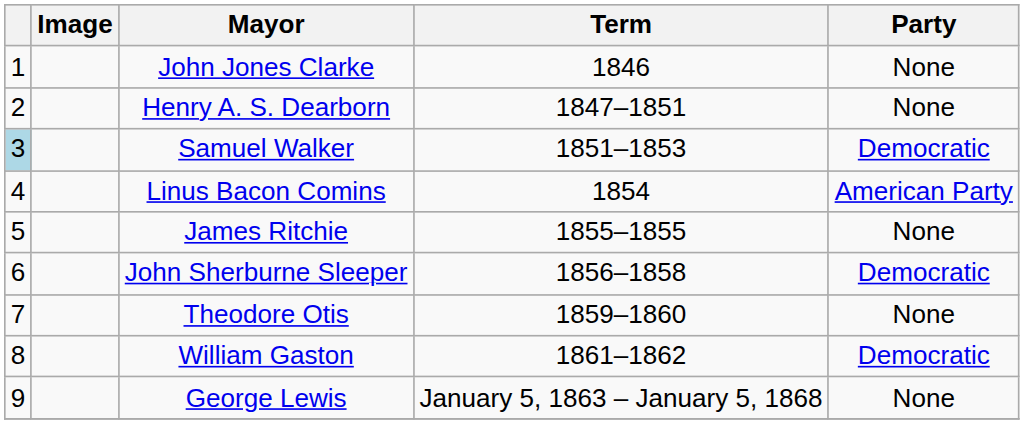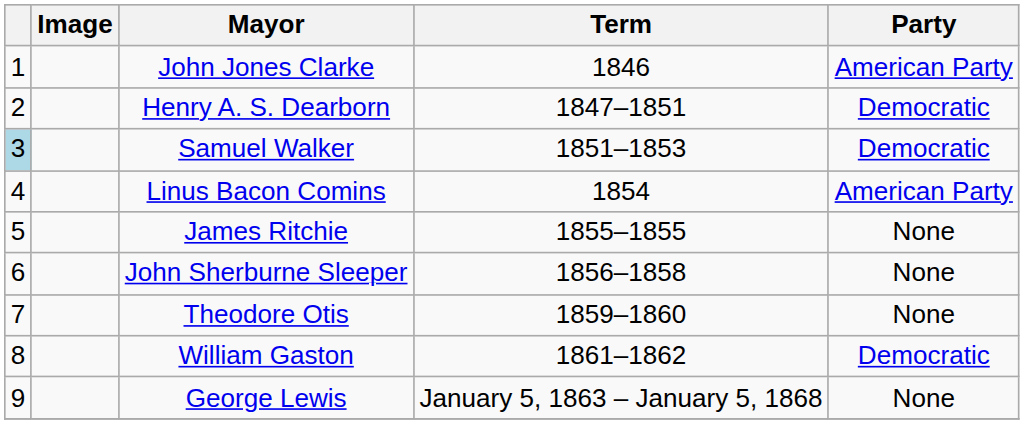John Jones Clarke | Party: None -> American Party
Henry A. S. Dearborn | Party: None -> Democratic
John Sherburne Sleeper | Party: Democratic -> None
